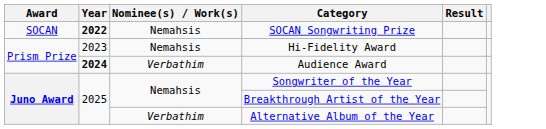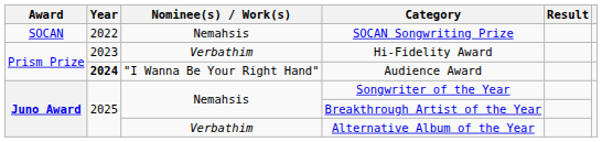SOCAN Songwriting Prize | Year: bold -> normal
Hi-Fidelity Award | Nominee(s) / Work(s): Nemahsis -> Verbathim
Audience Award | Nominee(s) / Work(s): Verbathim -> "I Wanna Be Your Right Hand"
